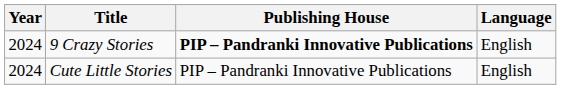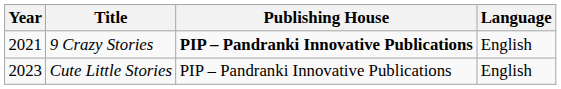9 Crazy Stories | Year: 2024 -> 2021
Cute Little Stories | Year: 2024 -> 2023
